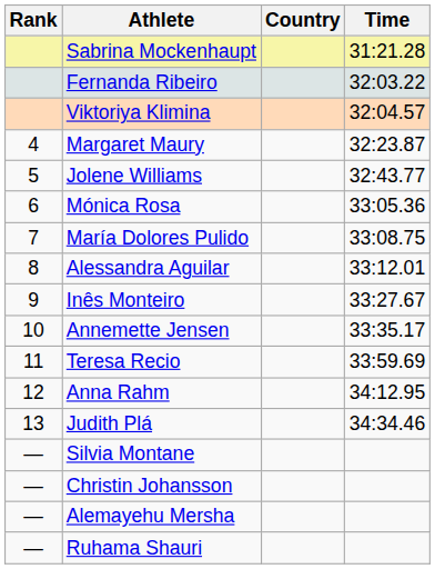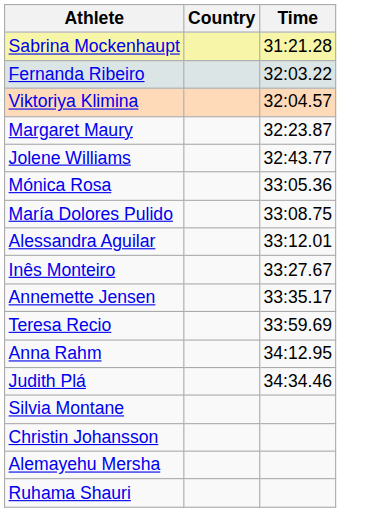- column: Rank | 4 | 5 | 6 | 7 | 8 | 9 | 10 | 11 | 12 | 13 | — | — | — | —
